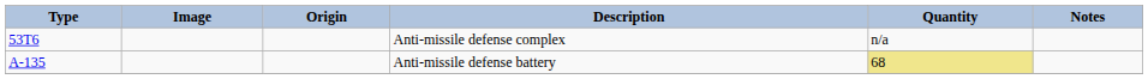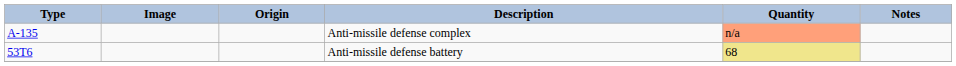Anti-missile defense complex | Type: 53Т6 -> А-135
Anti-missile defense complex | Quantity: no background -> lightsalmon background
Anti-missile defense battery | Type: А-135 -> 53Т6
